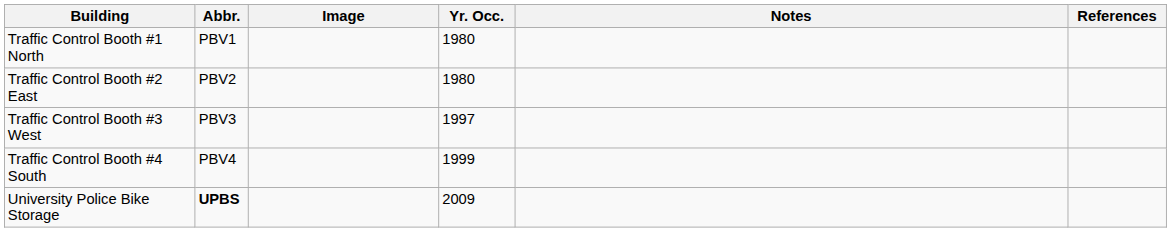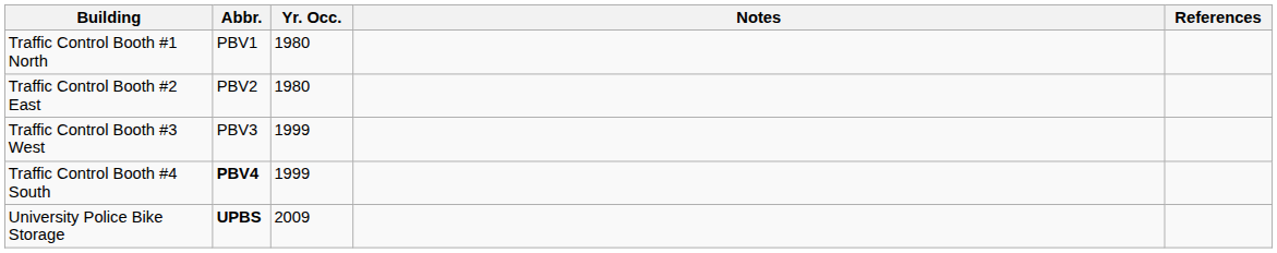- column: Image
Traffic Control Booth #3 West | Yr. Occ.: 1997 -> 1999
Traffic Control Booth #4 South | Abbr.: normal -> bold
